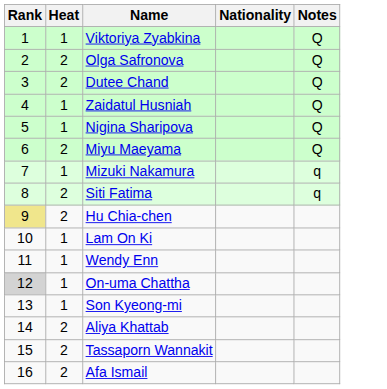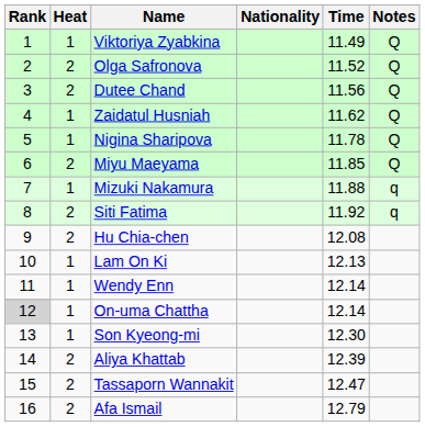+ column: Time | 11.49 | 11.52 | 11.56 | 11.62 | 11.78 | 11.85 | 11.88 | 11.92 | 12.08 | 12.13 | 12.14 | 12.14 | 12.30 | 12.39 | 12.47 | 12.79
Hu Chia-chen | Rank: khaki background -> no background
